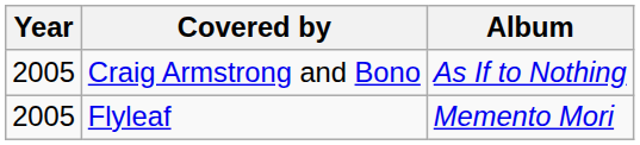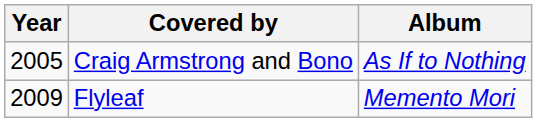Flyleaf | Year: 2005 -> 2009
